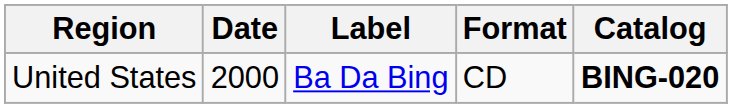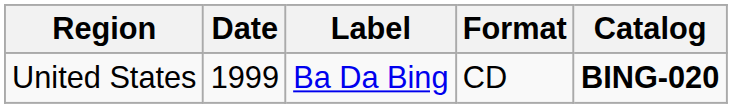United States | Date: 2000 -> 1999
